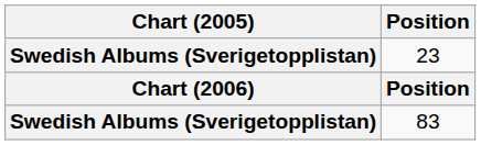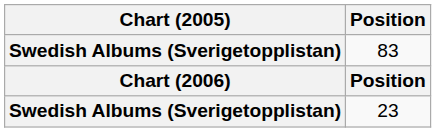rows swapped: 23 <-> 83
